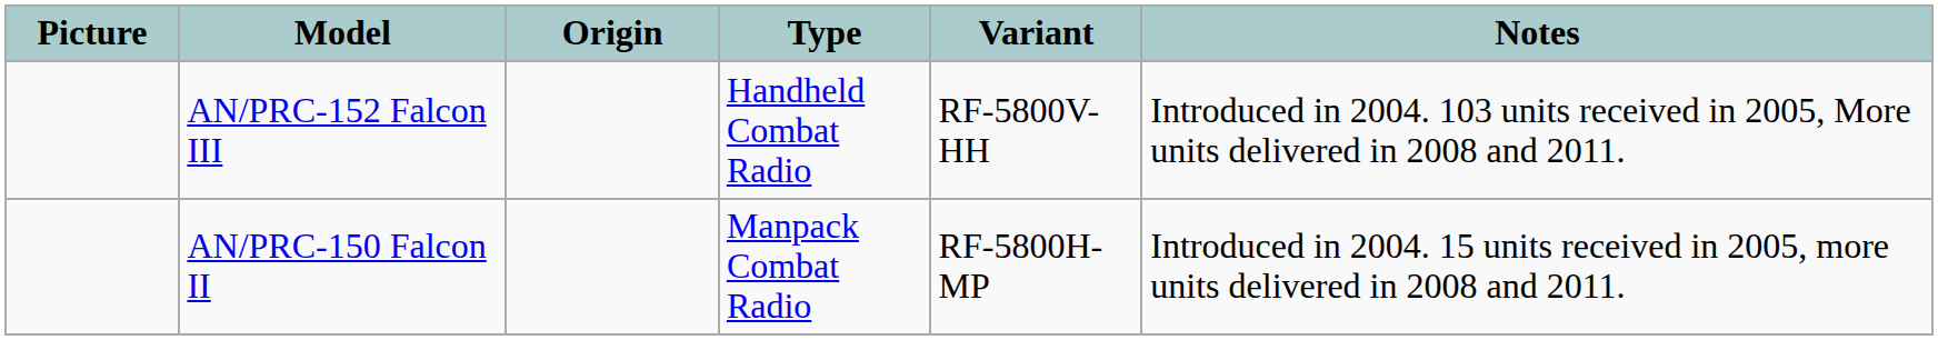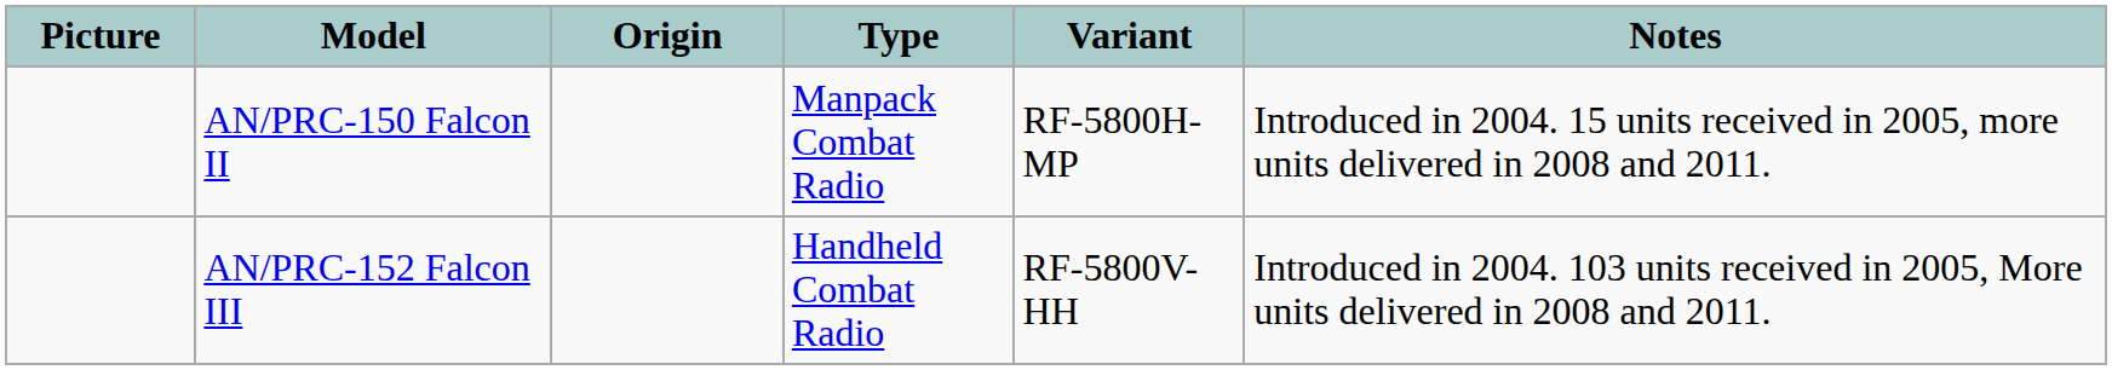rows swapped: AN/PRC-150 Falcon II <-> AN/PRC-152 Falcon III
